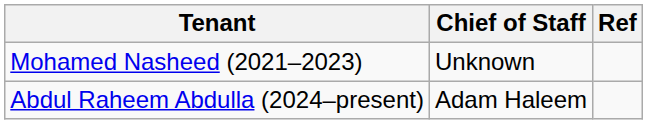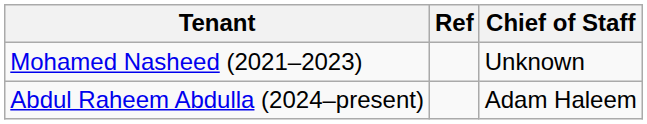columns swapped: Chief of Staff <-> Ref
